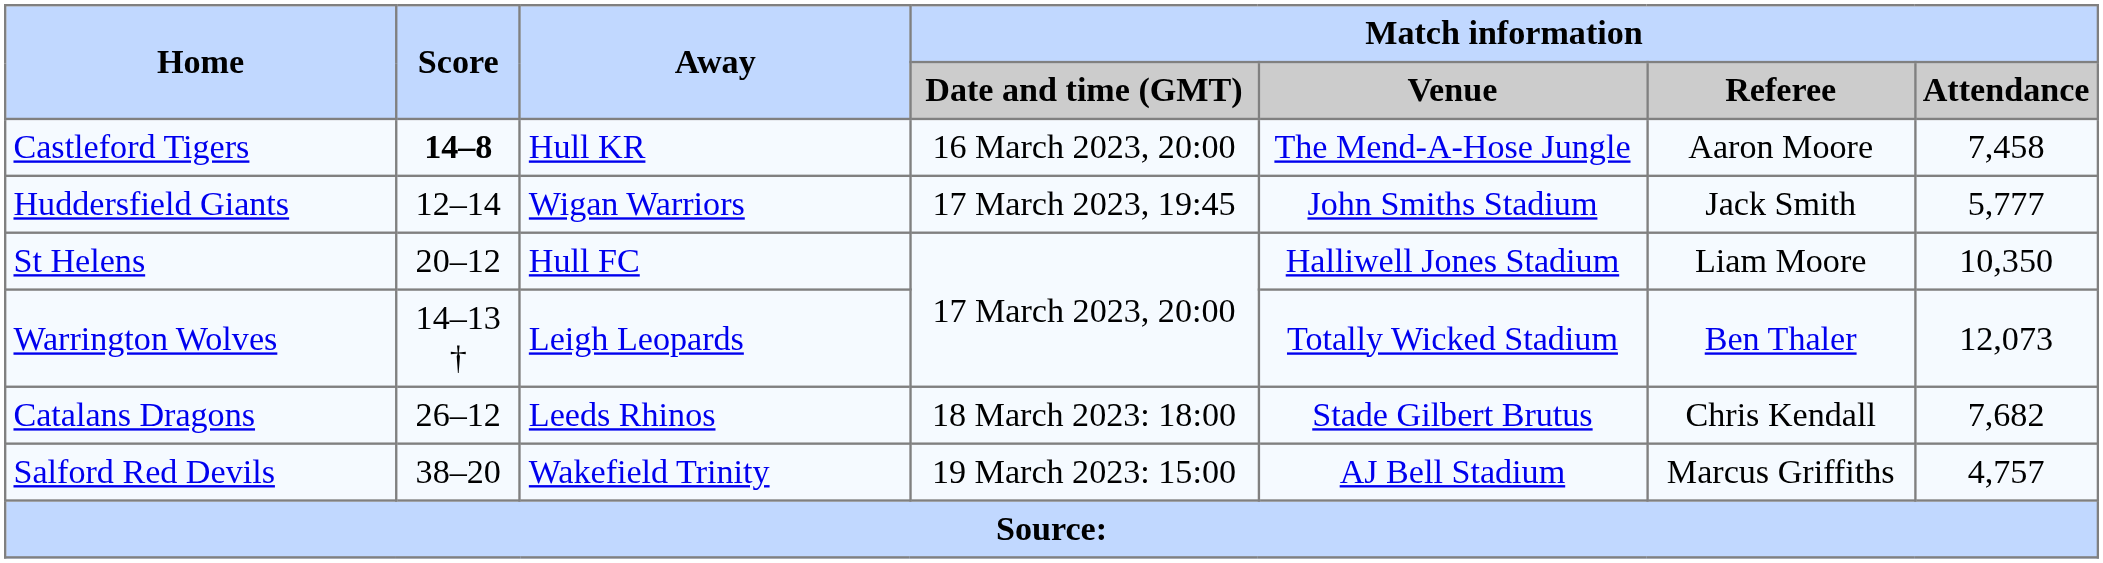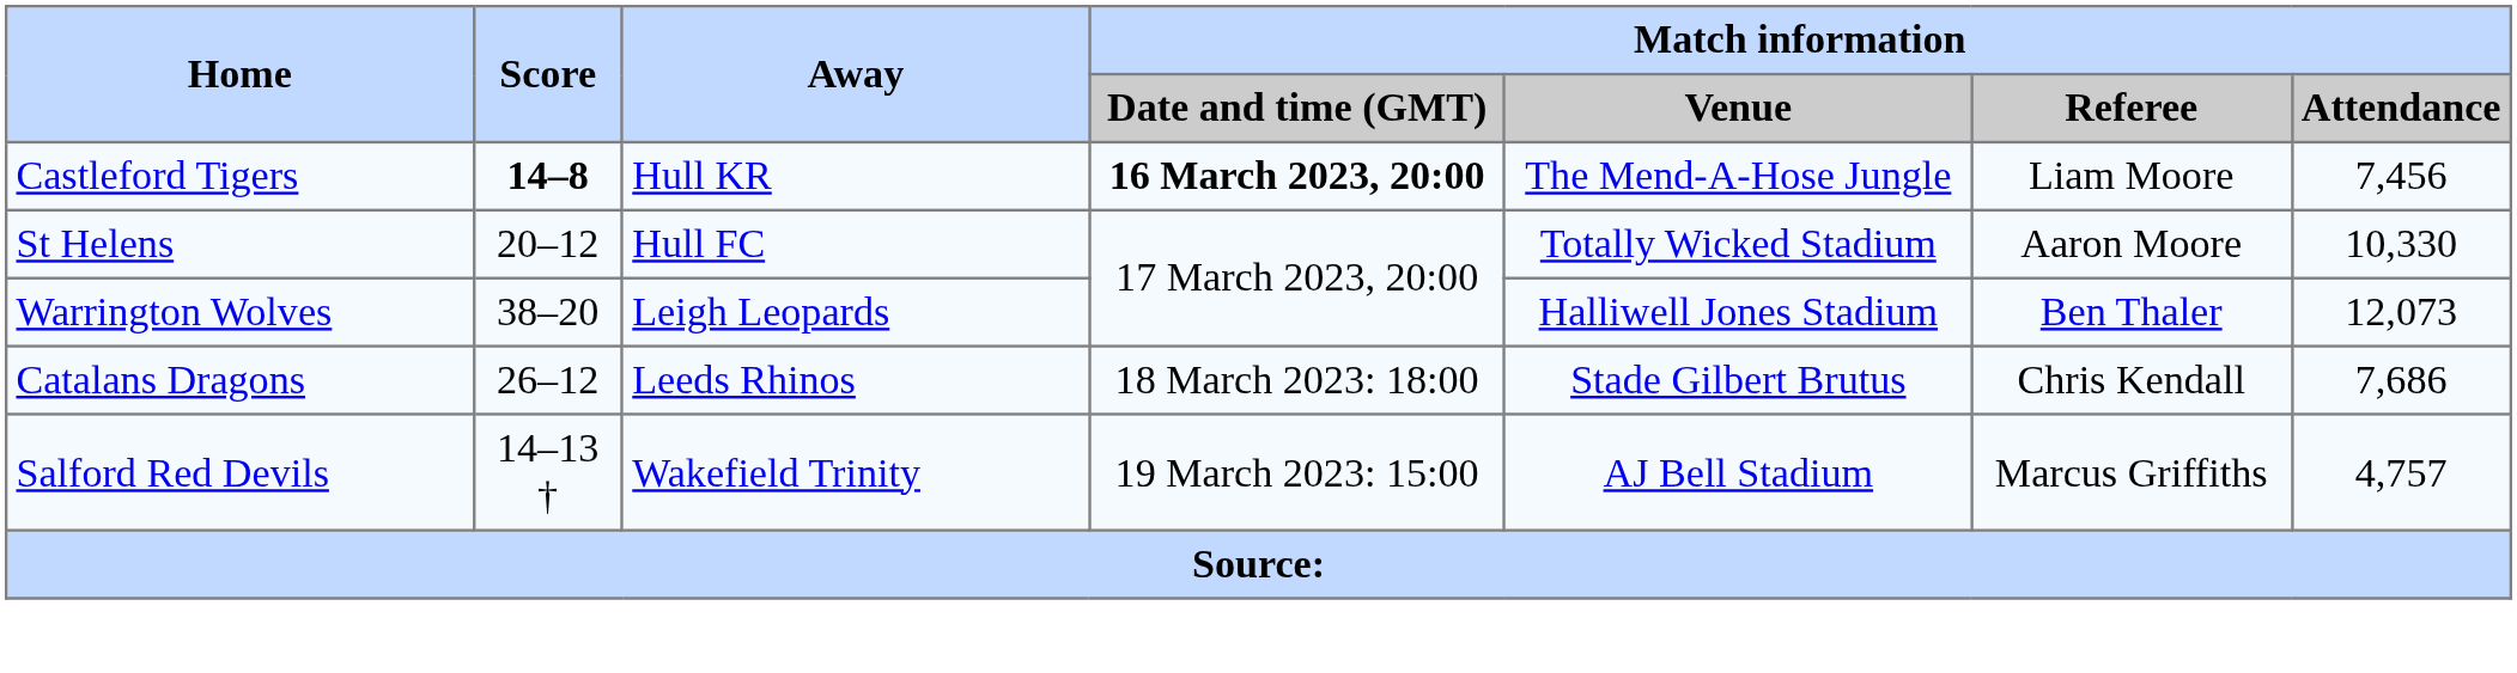Castleford Tigers | Match information / Date and time (GMT): normal -> bold
Castleford Tigers | Match information / Referee: Aaron Moore -> Liam Moore
Castleford Tigers | Match information / Attendance: 7,458 -> 7,456
- row: Huddersfield Giants | 12–14 | Wigan Warriors | 17 March 2023, 19:45 | John Smiths Stadium | Jack Smith | 5,777
St Helens | Match information / Venue: Halliwell Jones Stadium -> Totally Wicked Stadium
St Helens | Match information / Referee: Liam Moore -> Aaron Moore
St Helens | Match information / Attendance: 10,350 -> 10,330
Warrington Wolves | Score: 14–13 † -> 38–20
Warrington Wolves | Match information / Venue: Totally Wicked Stadium -> Halliwell Jones Stadium
Catalans Dragons | Match information / Attendance: 7,682 -> 7,686
Salford Red Devils | Score: 38–20 -> 14–13 †
